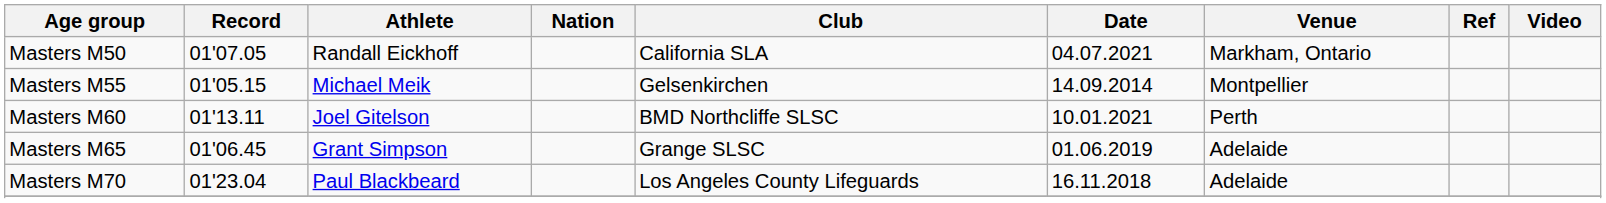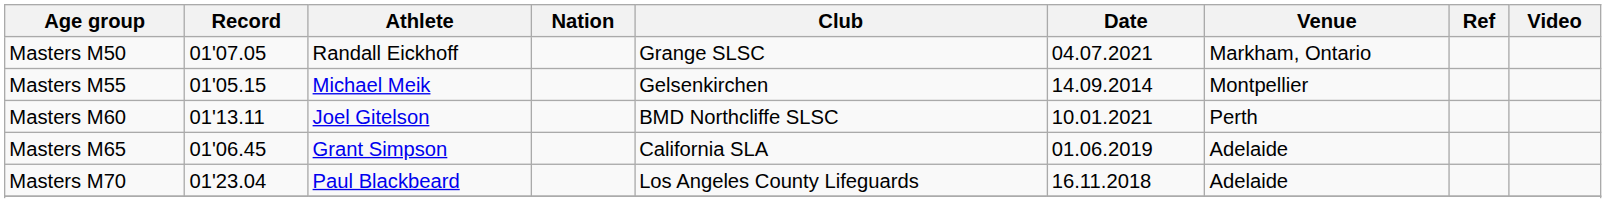Masters M50 | Club: California SLA -> Grange SLSC
Masters M65 | Club: Grange SLSC -> California SLA
